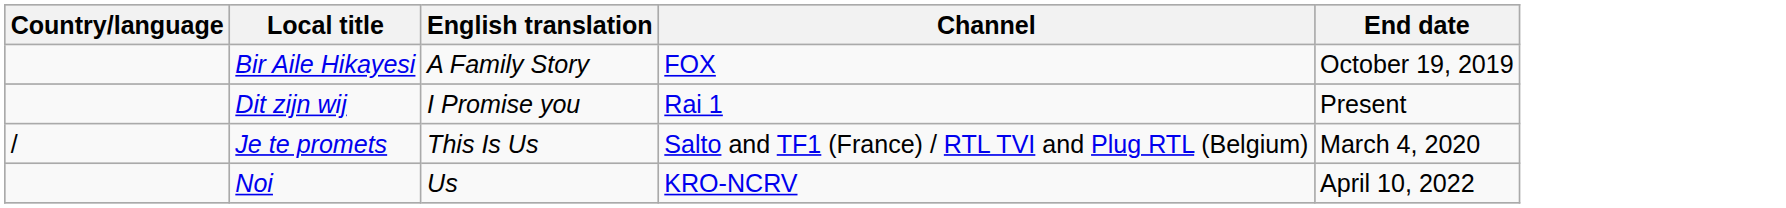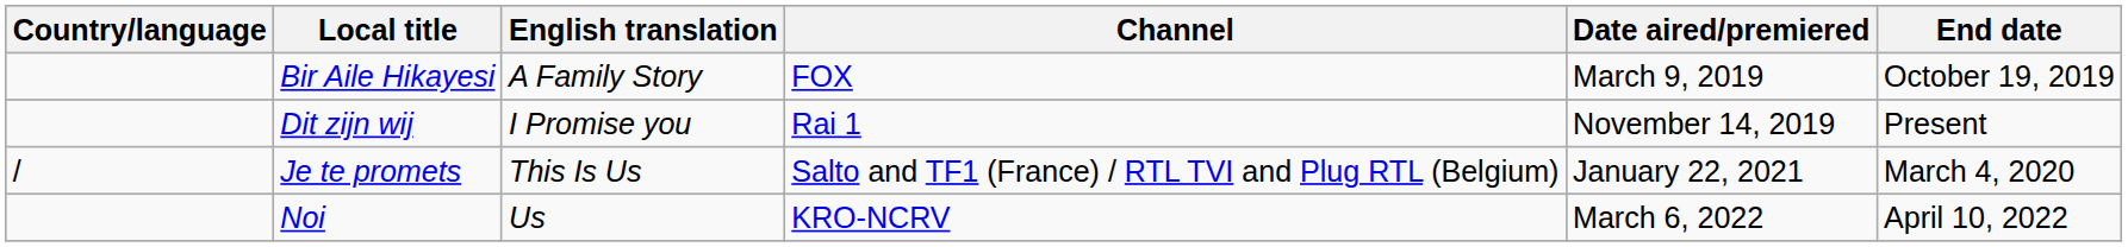+ column: Date aired/premiered | March 9, 2019 | November 14, 2019 | January 22, 2021 | March 6, 2022
